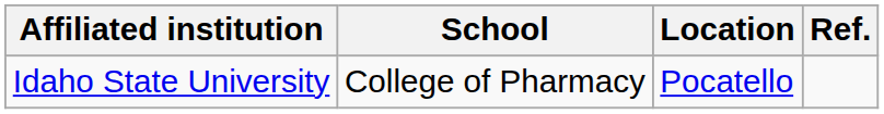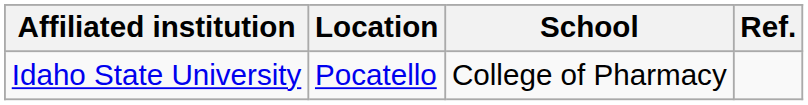columns swapped: School <-> Location
